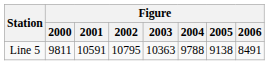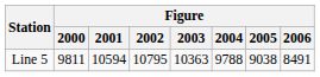Line 5 | Figure / 2001: 10591 -> 10594
Line 5 | Figure / 2005: 9138 -> 9038
